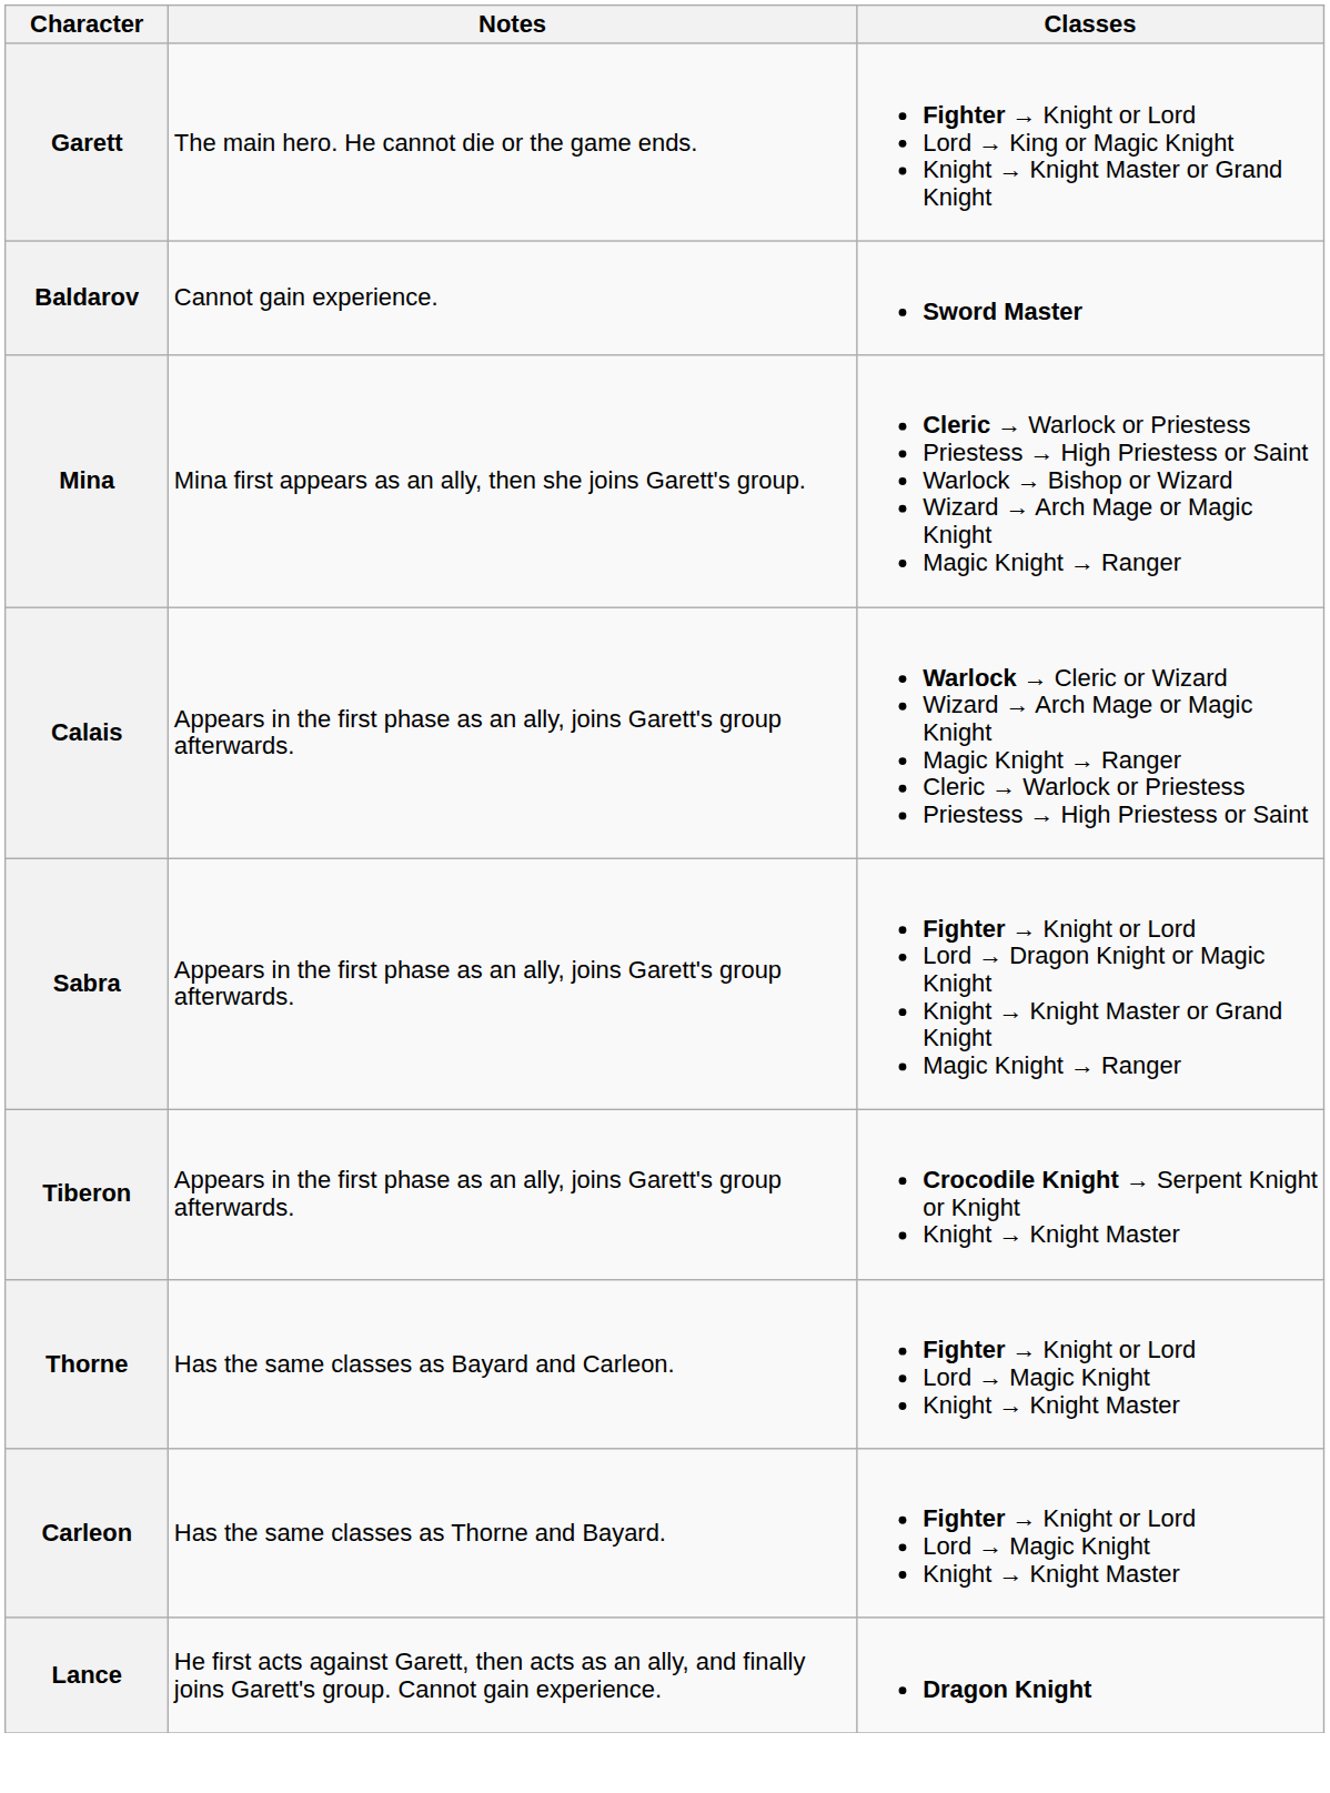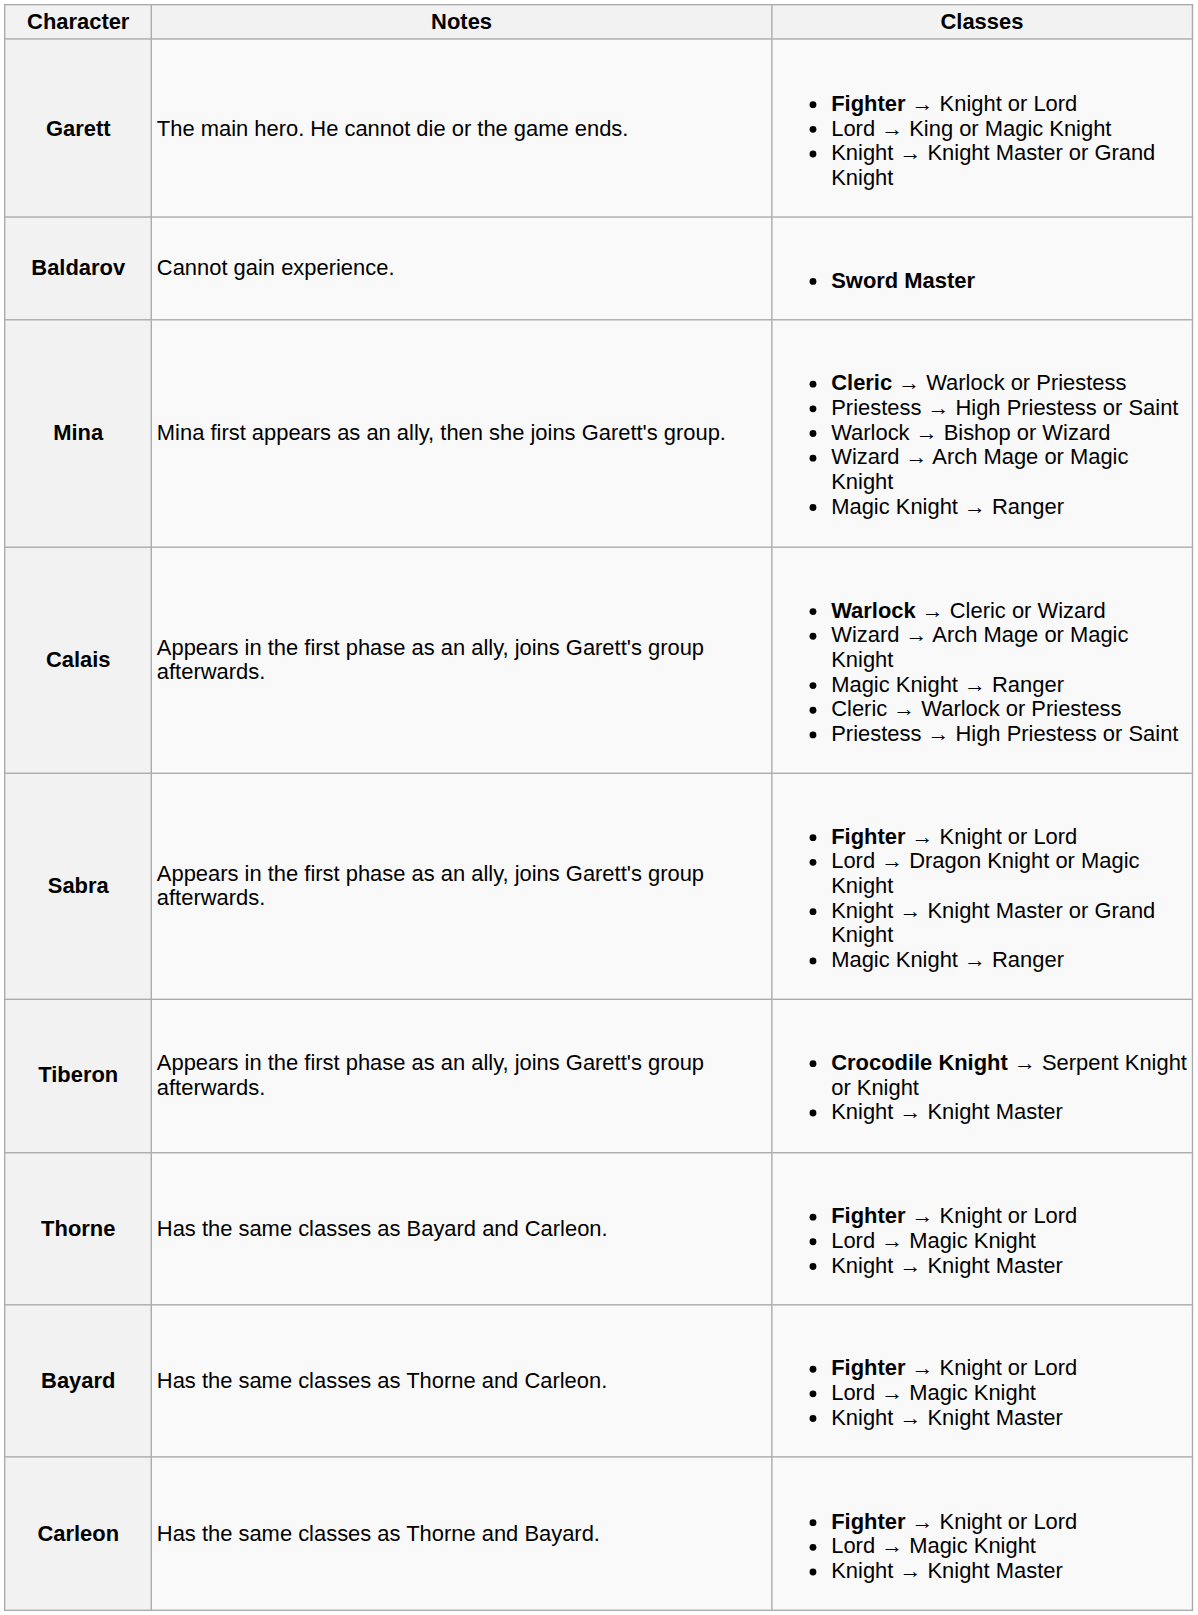+ row: Bayard | Has the same classes as Thorne and Carleon. | Fighter → Knight or Lord Lord → Magic Knight Knight → Knight Master
- row: Lance | He first acts against Garett, then acts as an ally, and finally joins Garett's group. Cannot gain experience. | Dragon Knight
